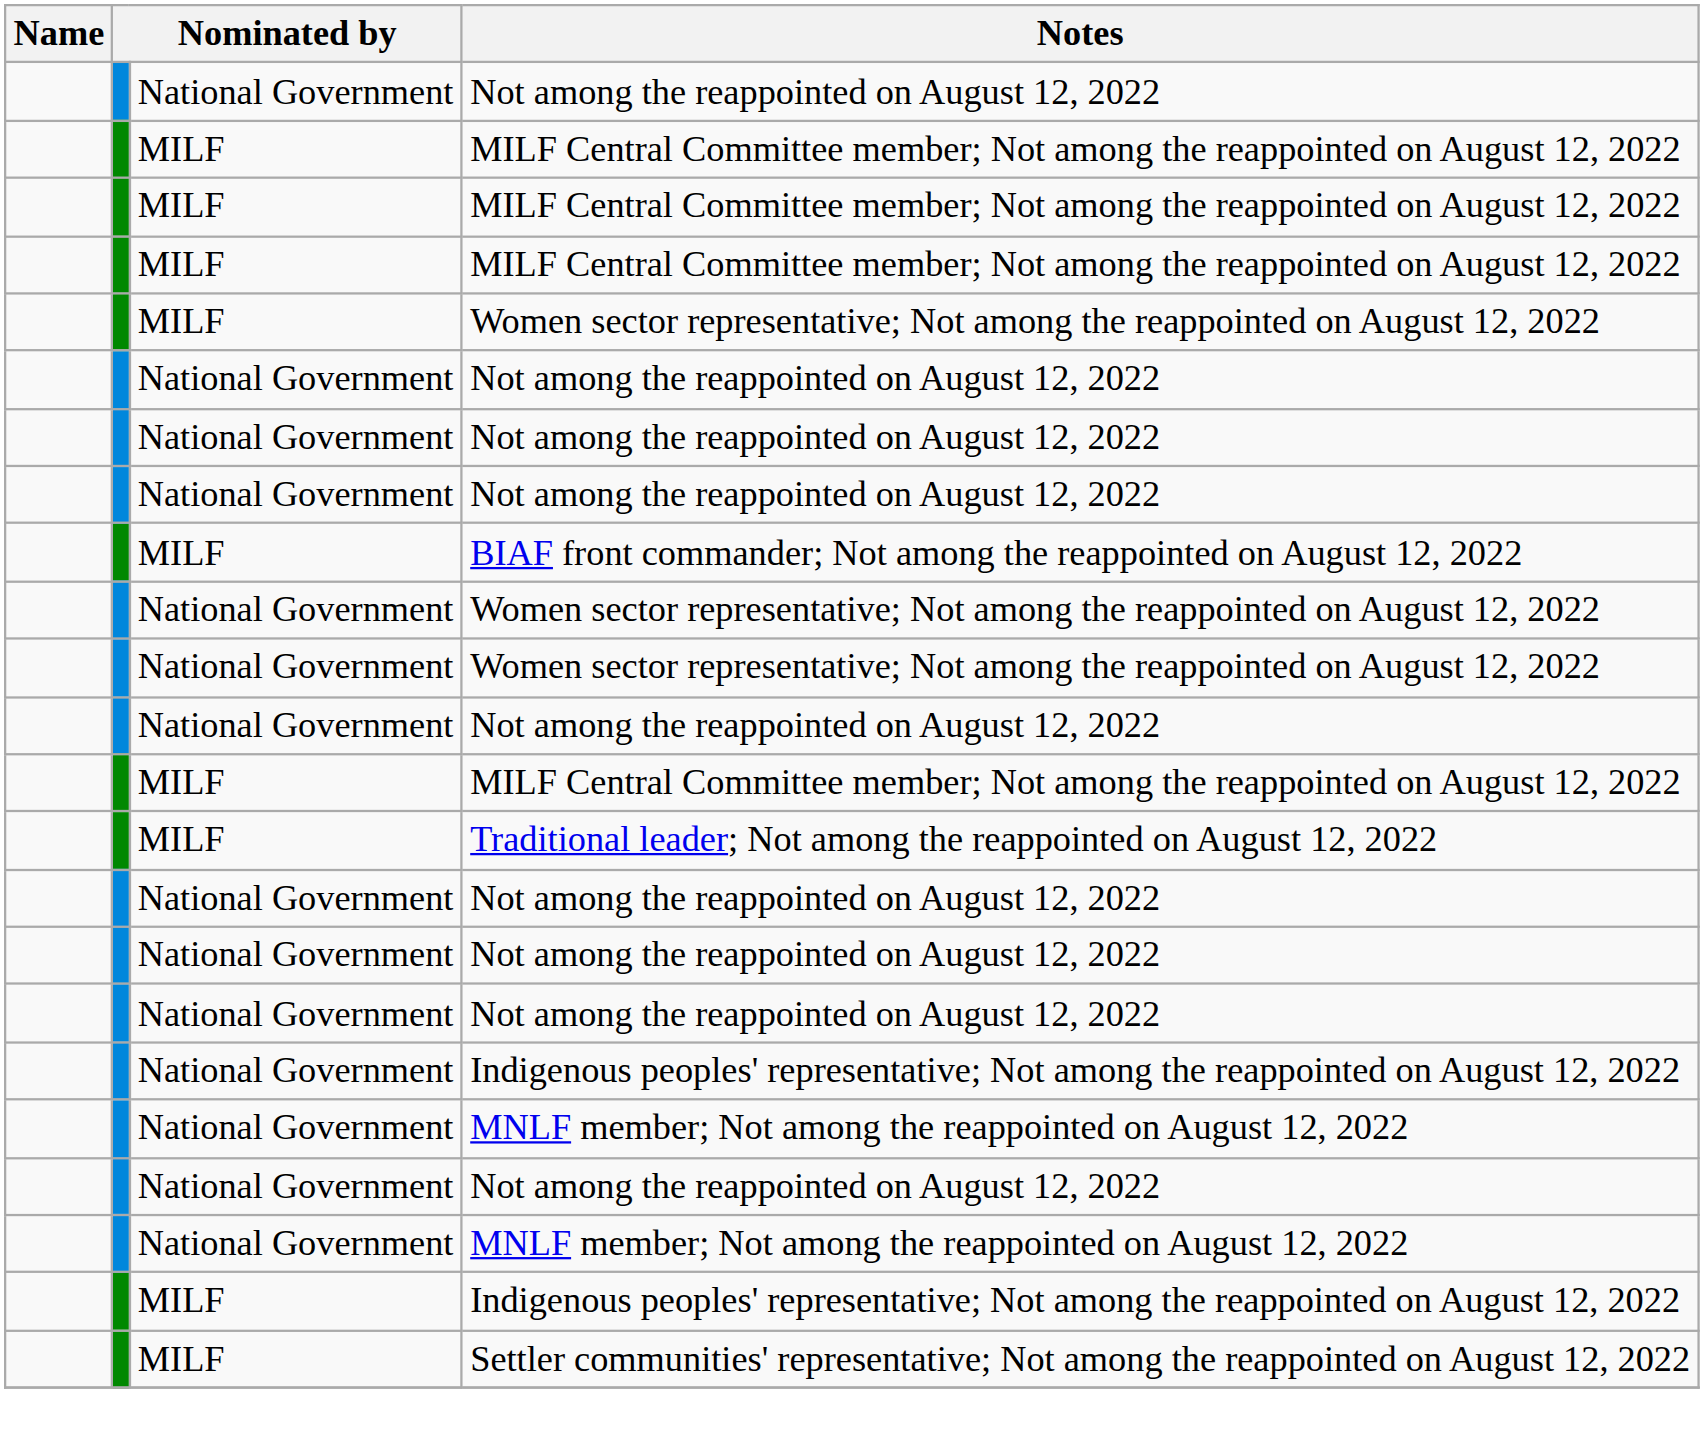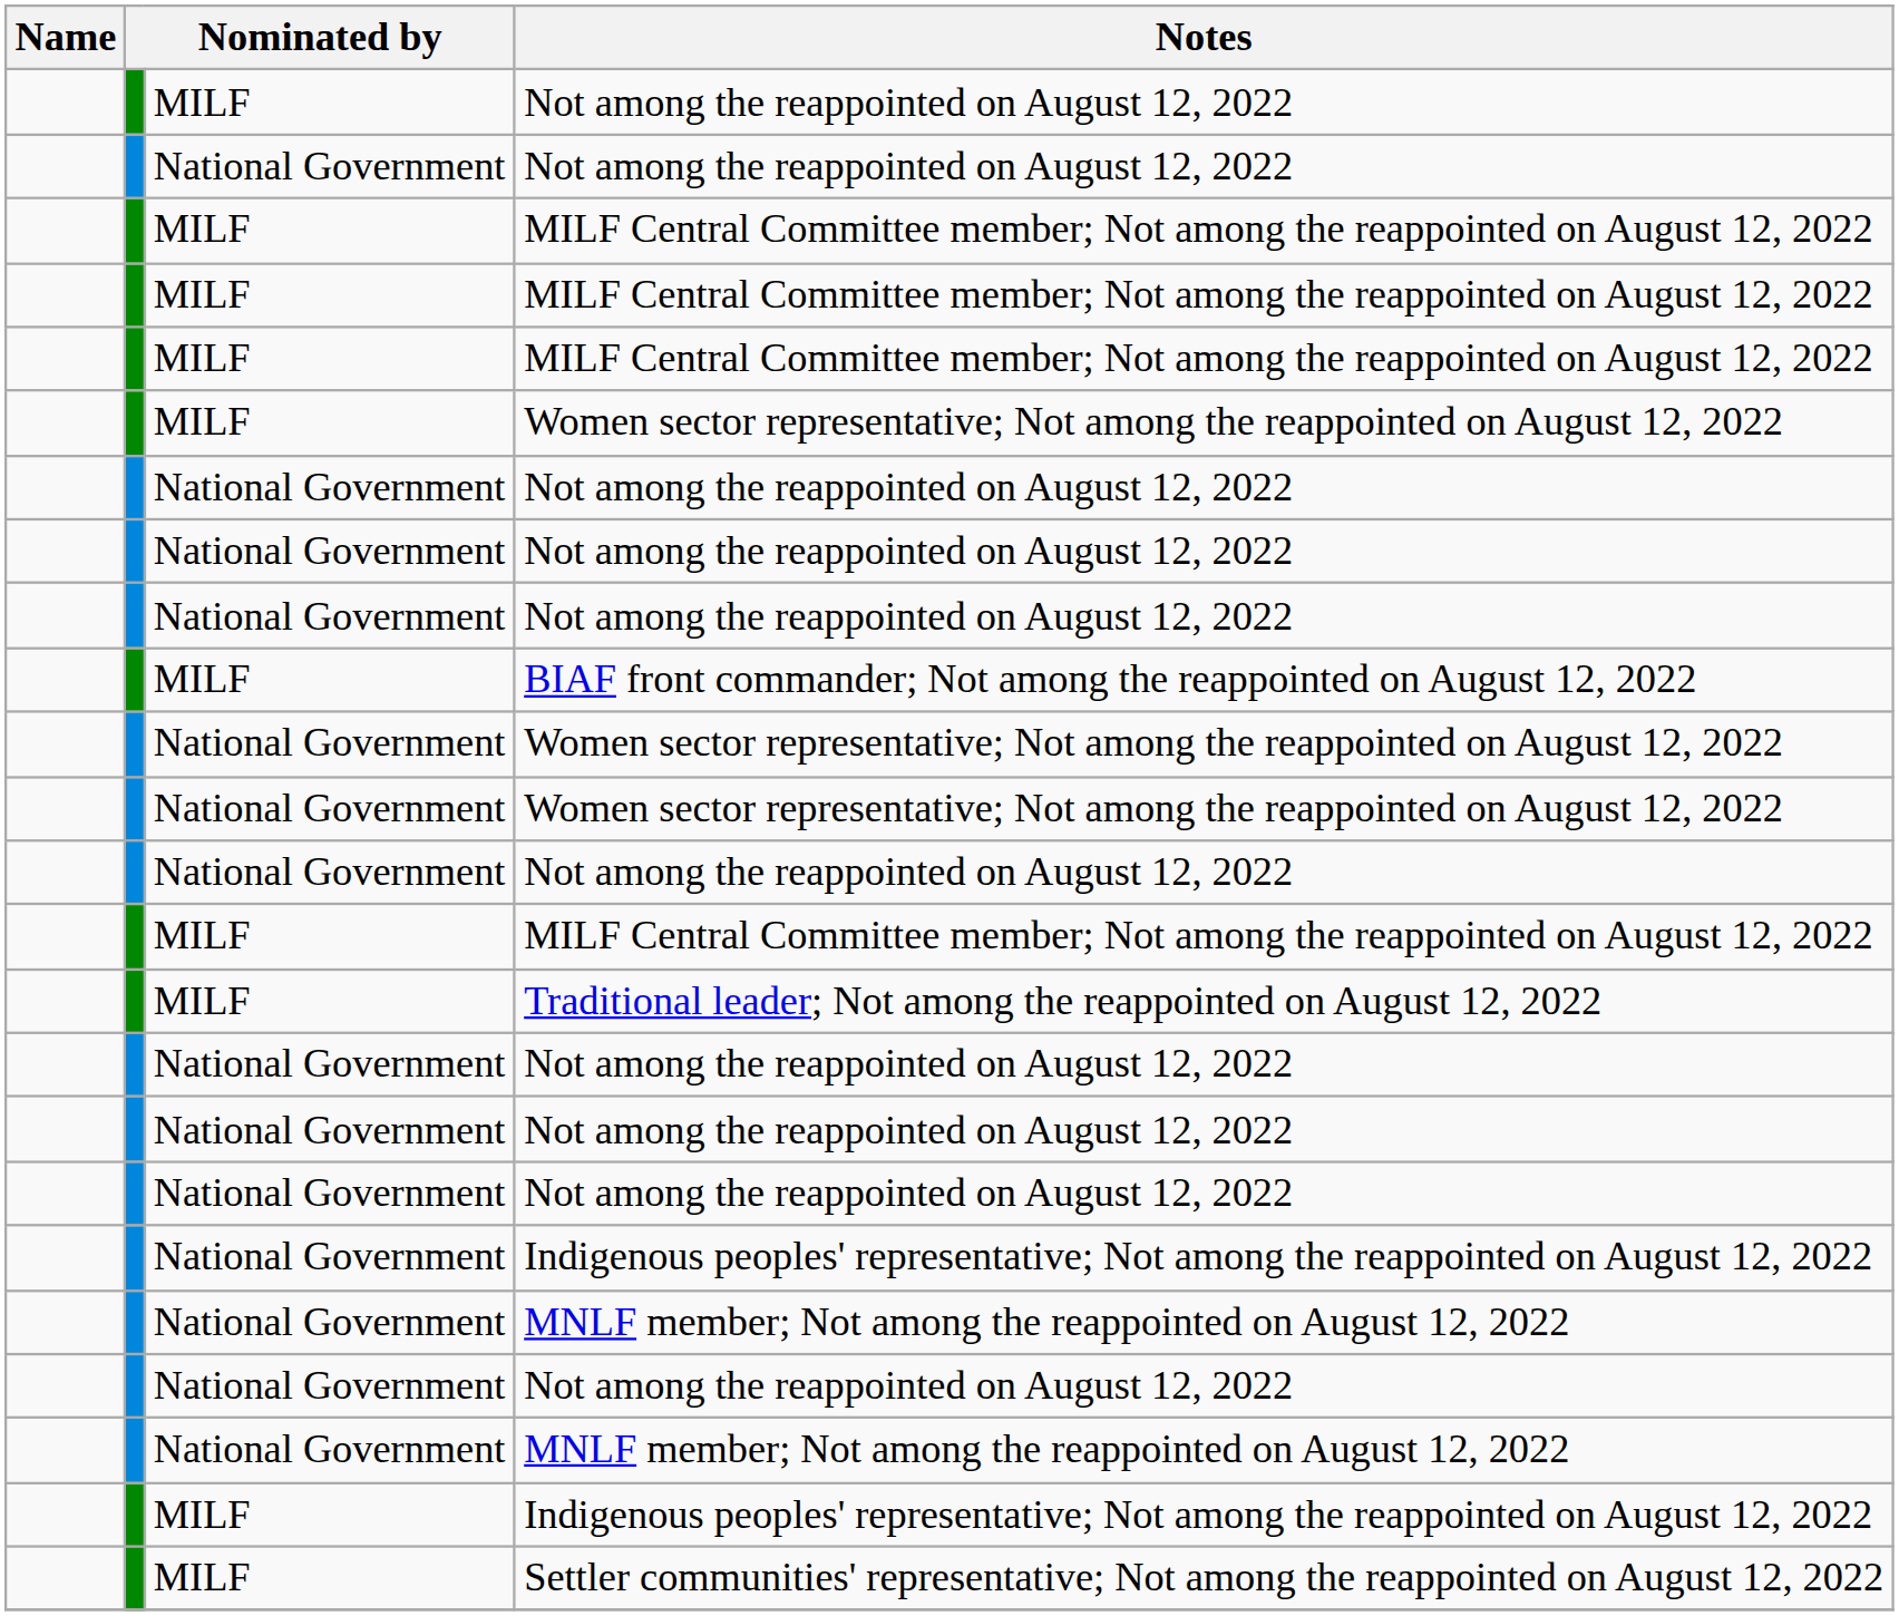+ row: MILF | Not among the reappointed on August 12, 2022
